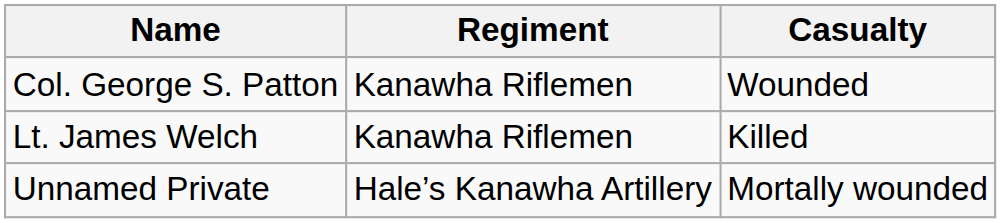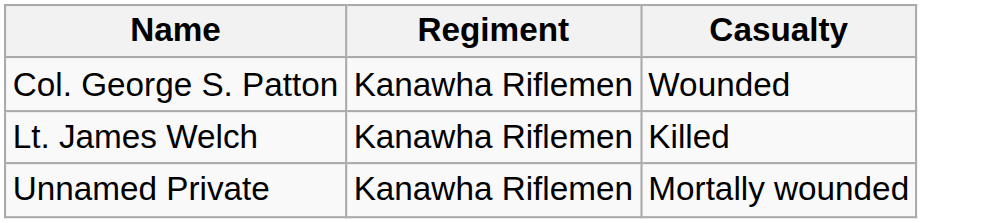Unnamed Private | Regiment: Hale’s Kanawha Artillery -> Kanawha Riflemen
